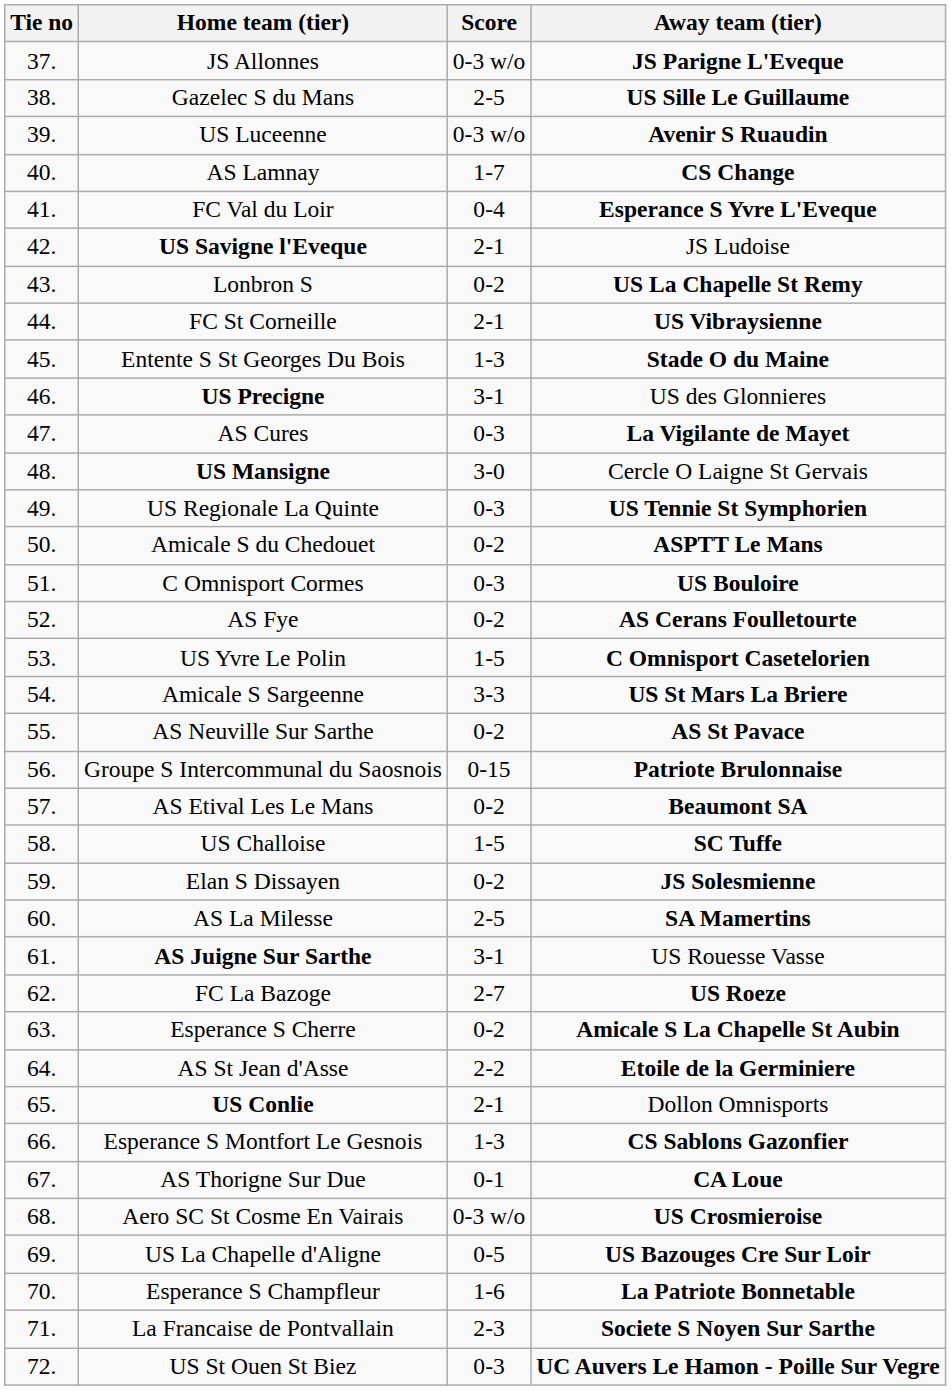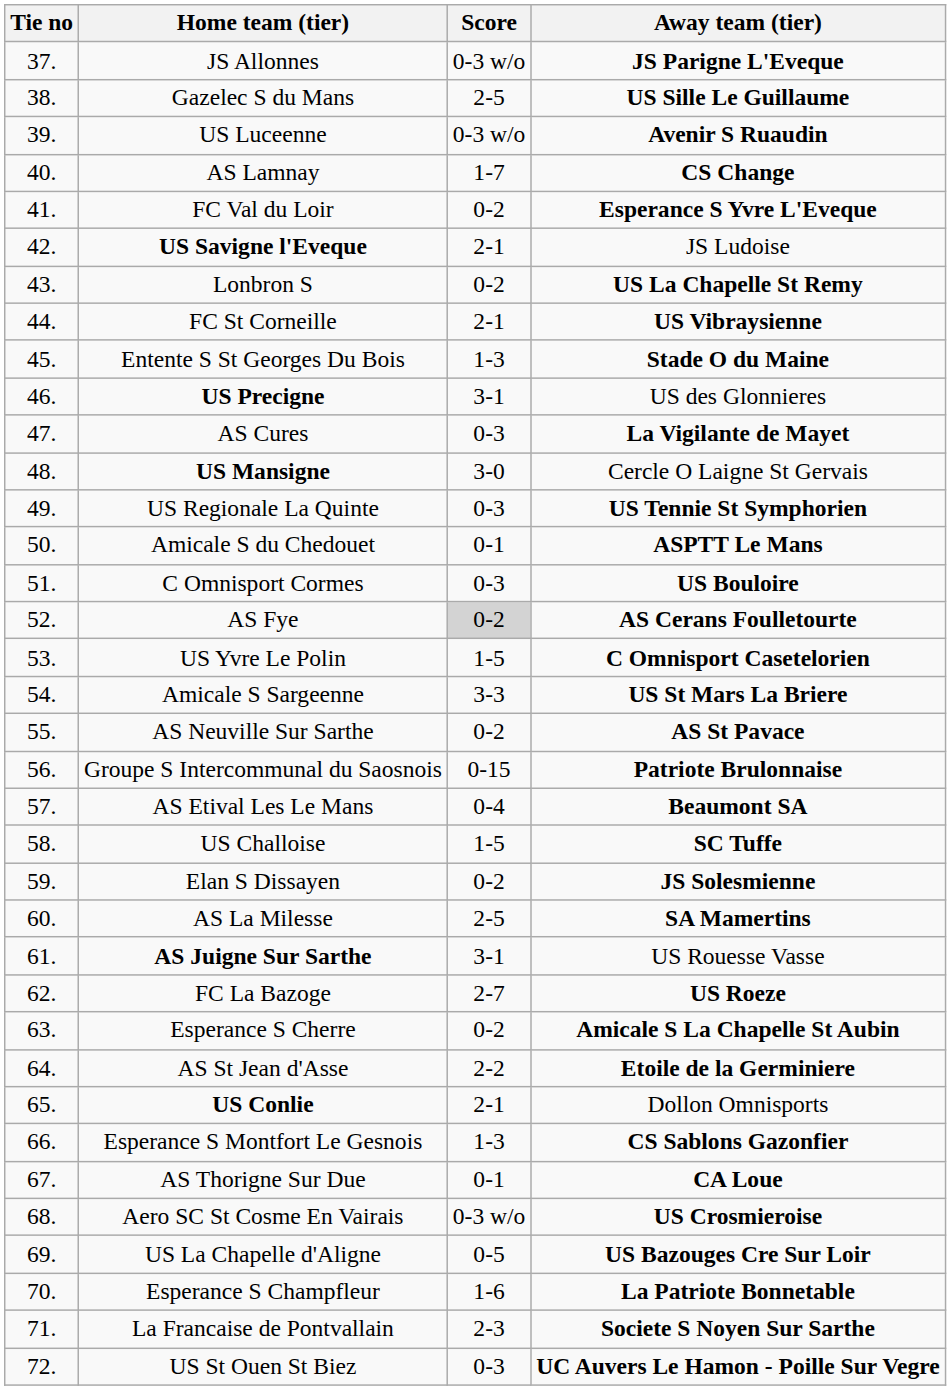FC Val du Loir | Score: 0-4 -> 0-2
Amicale S du Chedouet | Score: 0-2 -> 0-1
AS Fye | Score: no background -> lightgrey background
AS Etival Les Le Mans | Score: 0-2 -> 0-4
